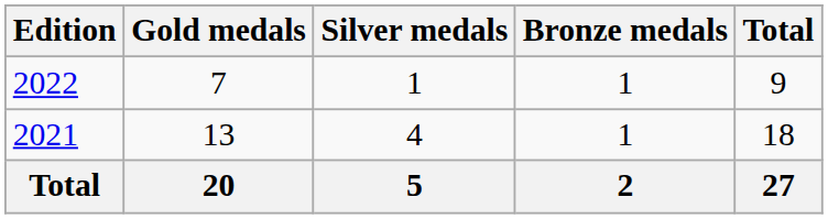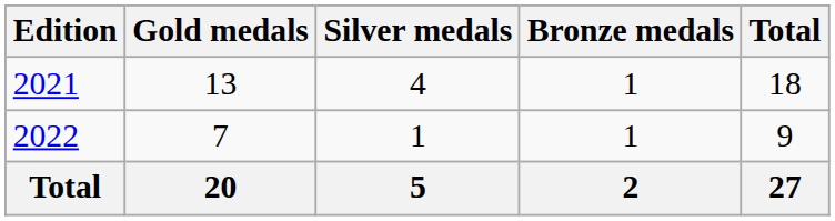rows swapped: 2021 <-> 2022
